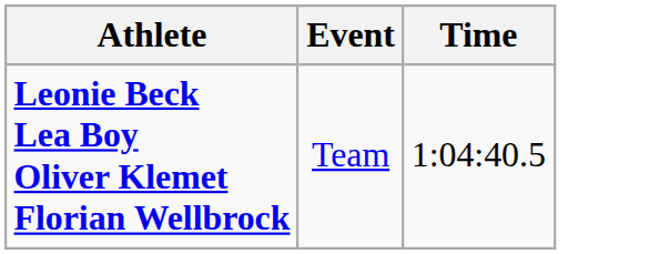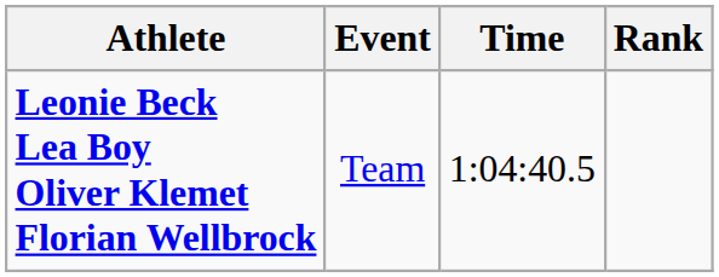+ column: Rank
